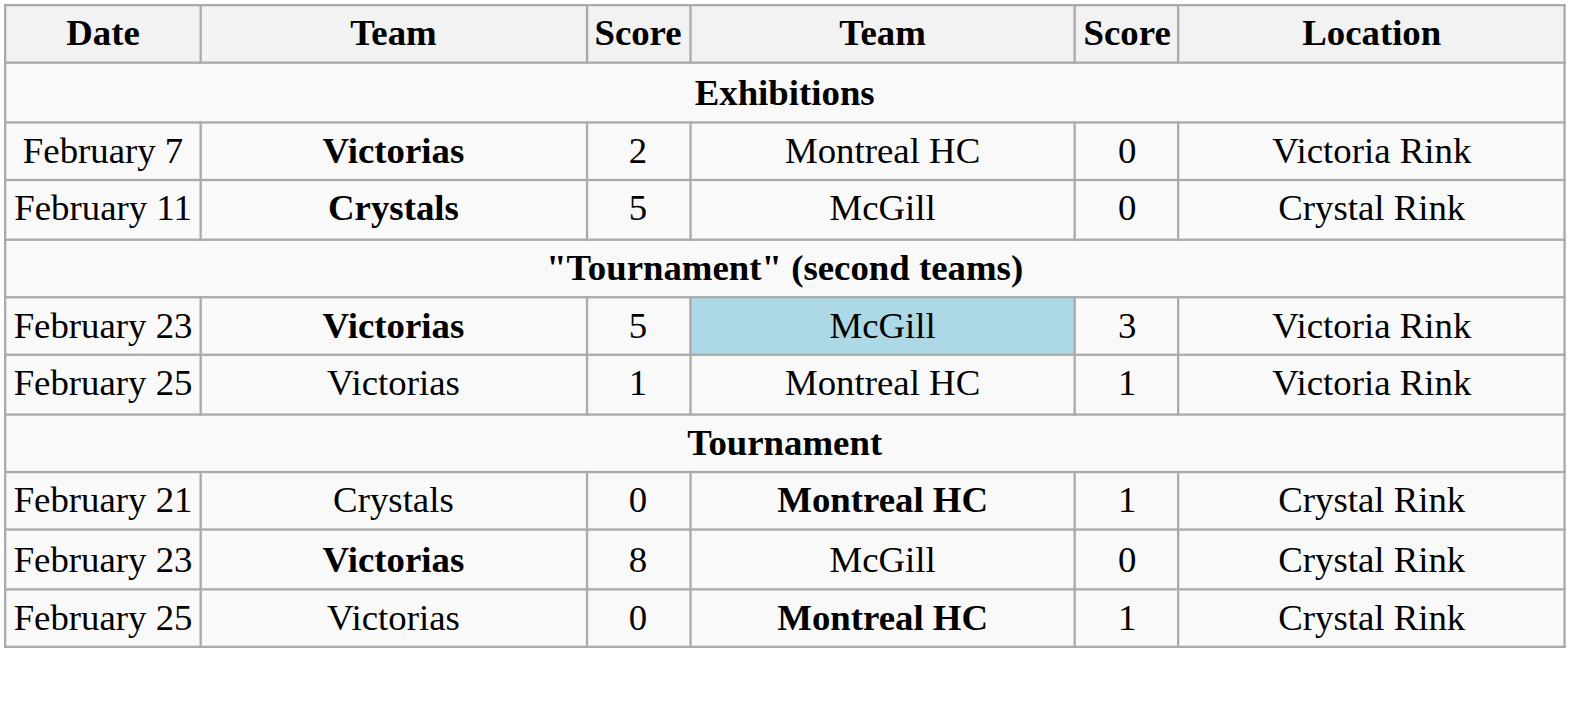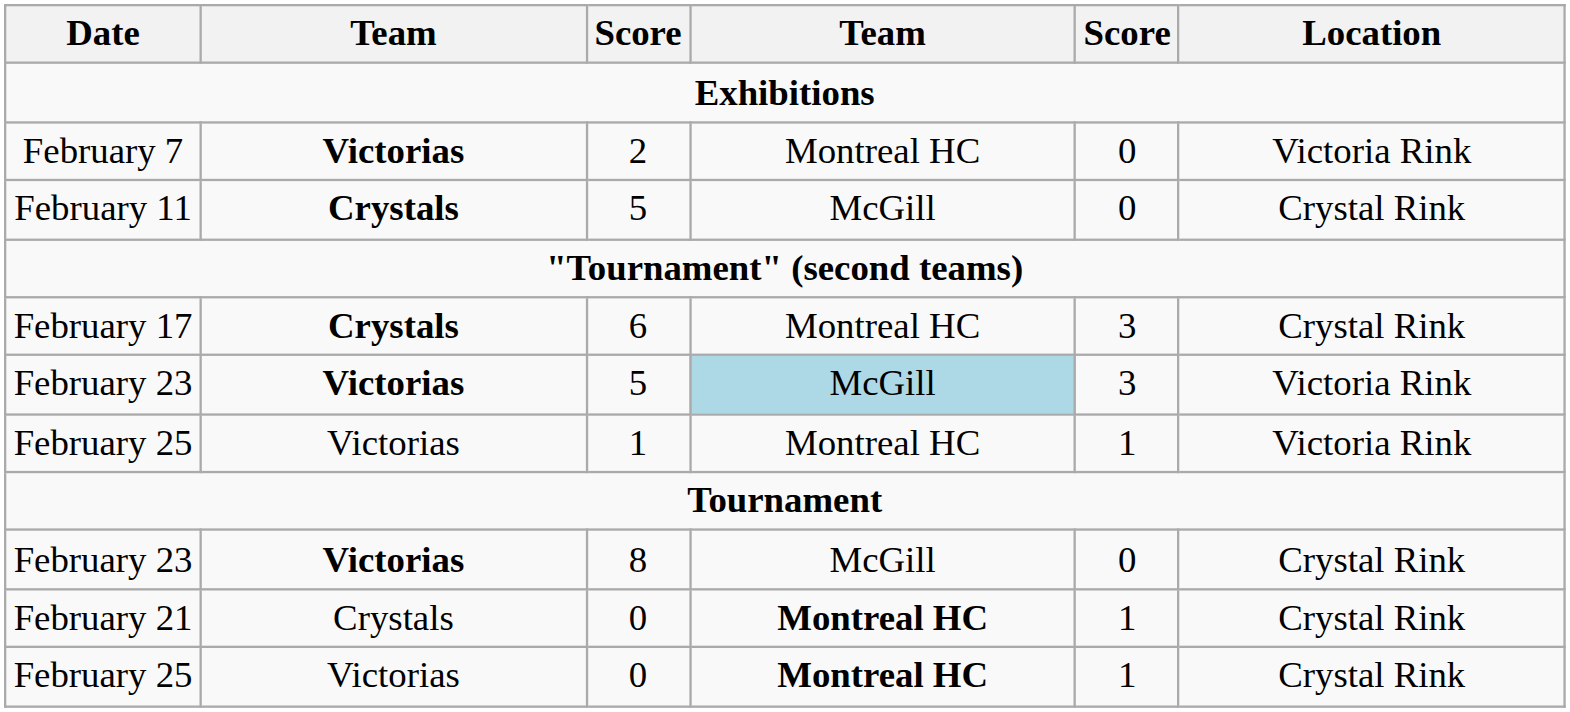+ row: February 17 | Crystals | 6 | Montreal HC | 3 | Crystal Rink
rows swapped: February 21 <-> February 23 / 8
